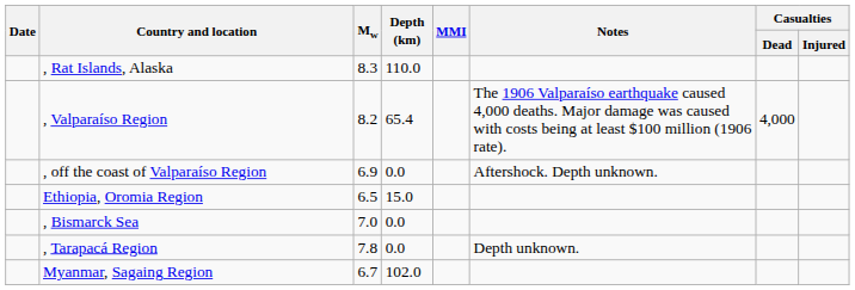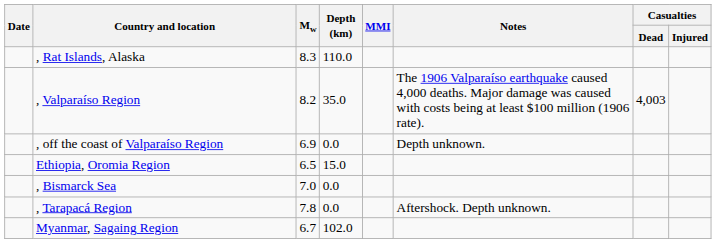, Valparaíso Region | Depth (km): 65.4 -> 35.0
, Valparaíso Region | Casualties / Dead: 4,000 -> 4,003
, off the coast of Valparaíso Region | Notes: Aftershock. Depth unknown. -> Depth unknown.
, Tarapacá Region | Notes: Depth unknown. -> Aftershock. Depth unknown.
